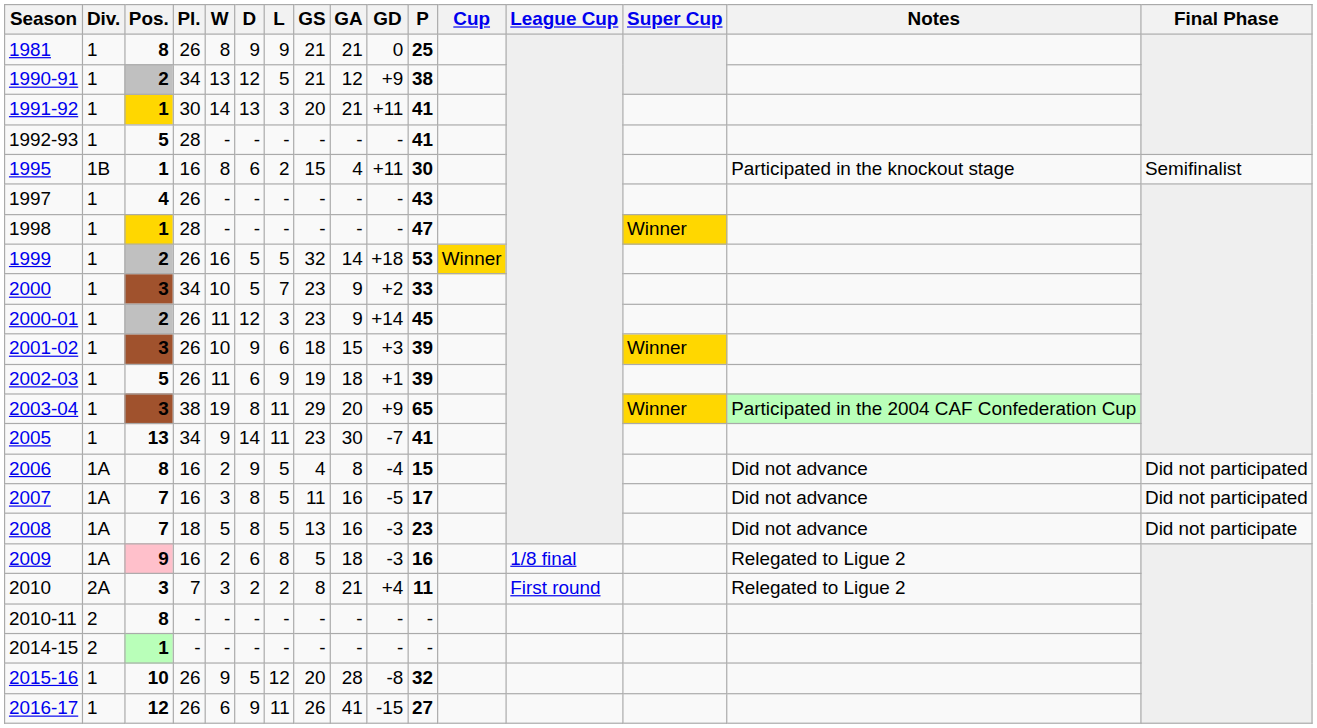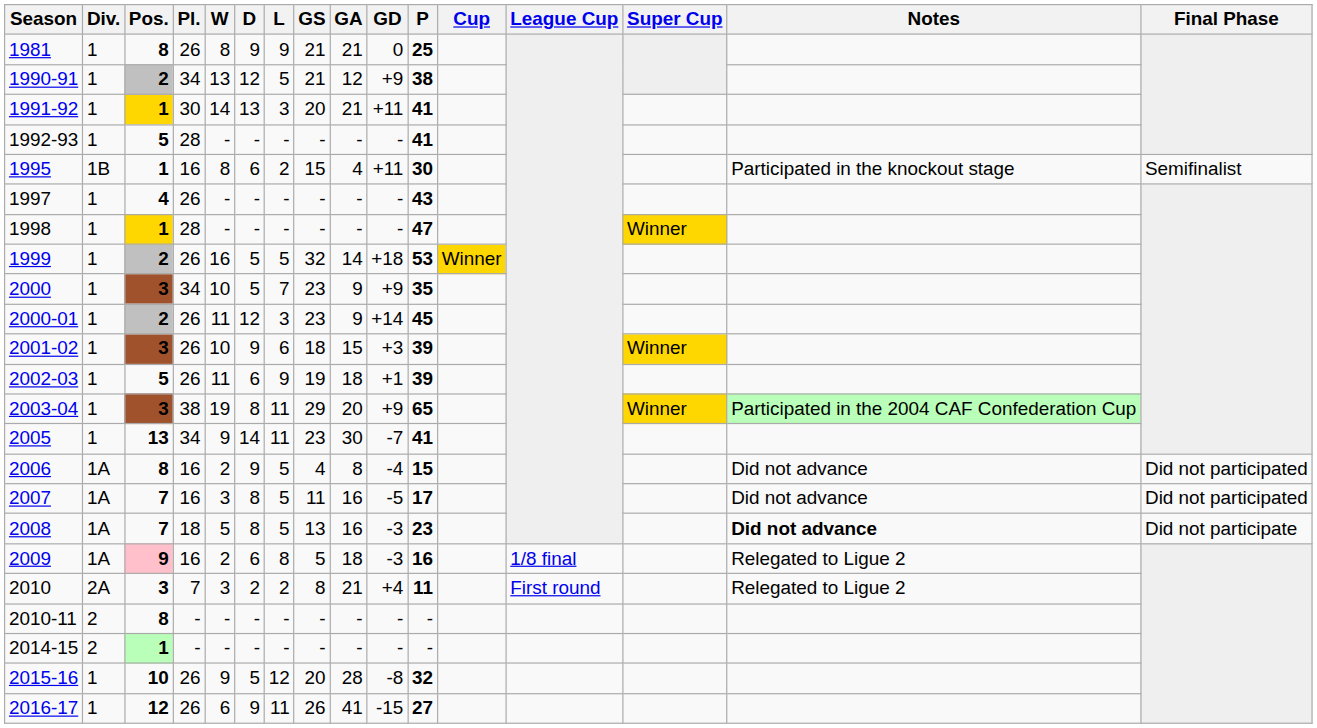2000 | GD: +2 -> +9
2000 | P: 33 -> 35
2008 | Notes: normal -> bold
